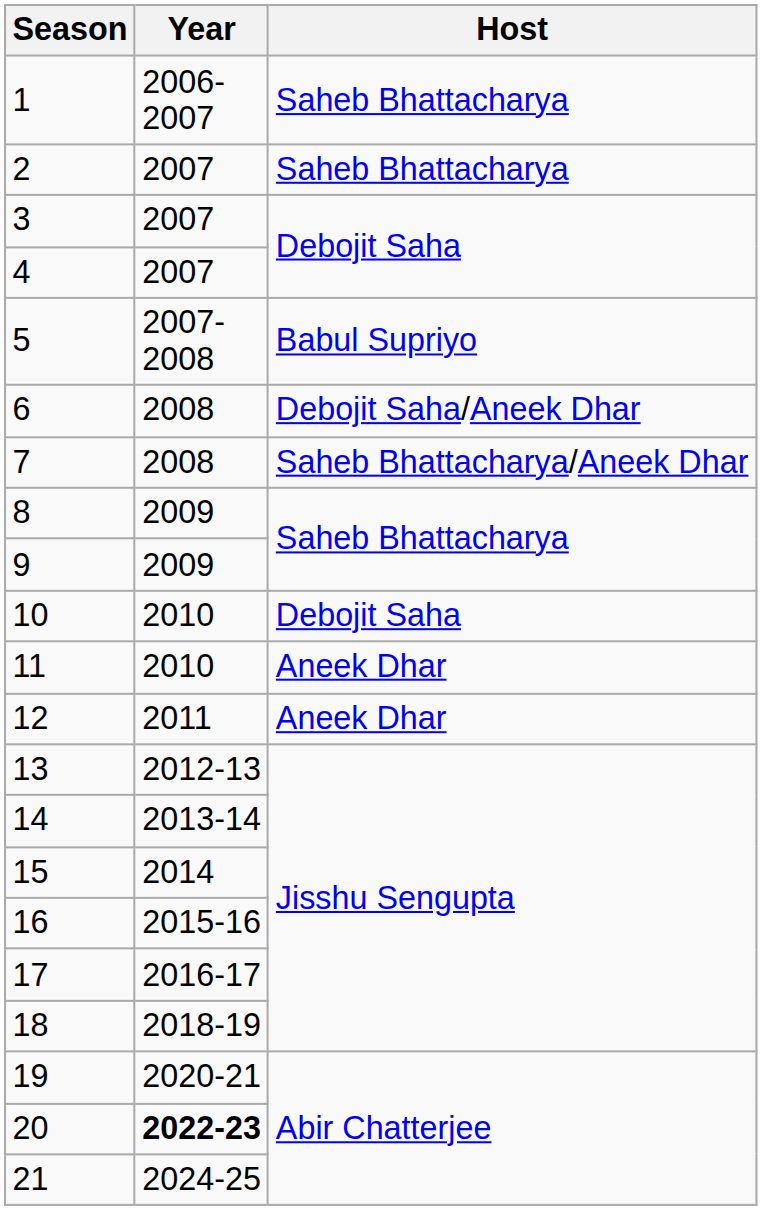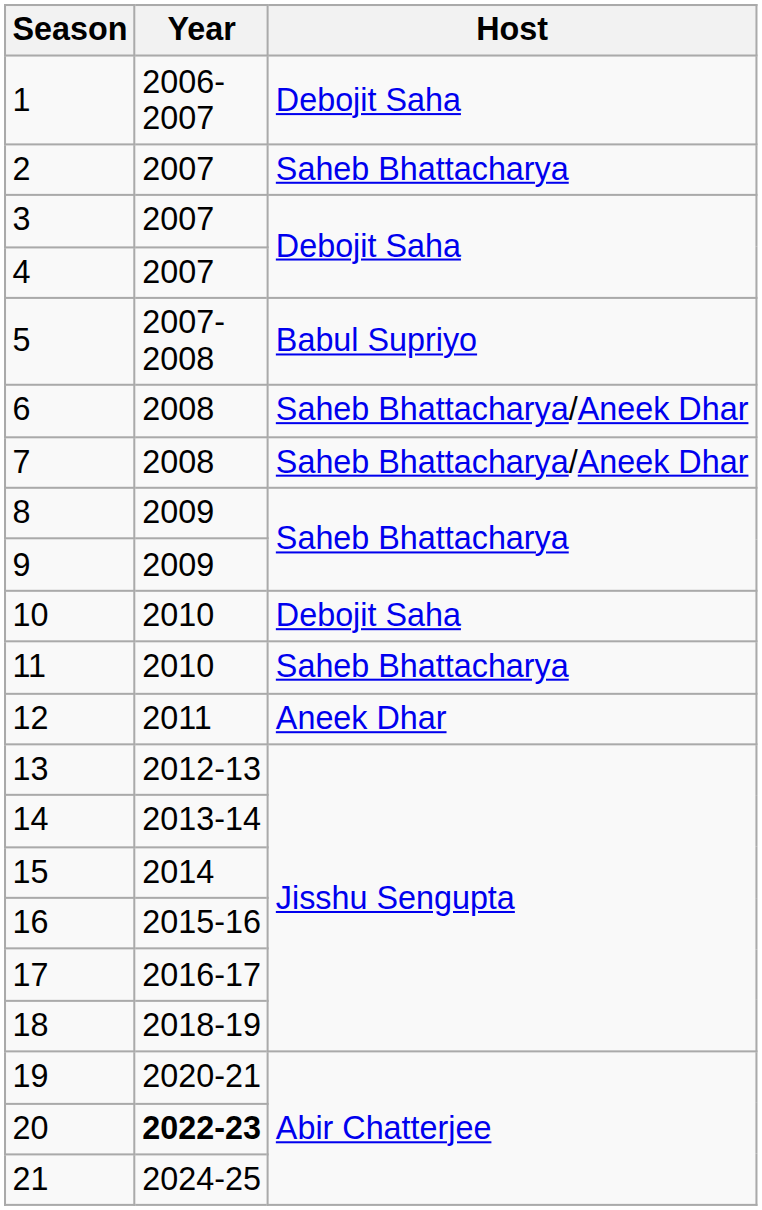1 | Host: Saheb Bhattacharya -> Debojit Saha
6 | Host: Debojit Saha/Aneek Dhar -> Saheb Bhattacharya/Aneek Dhar
11 | Host: Aneek Dhar -> Saheb Bhattacharya
